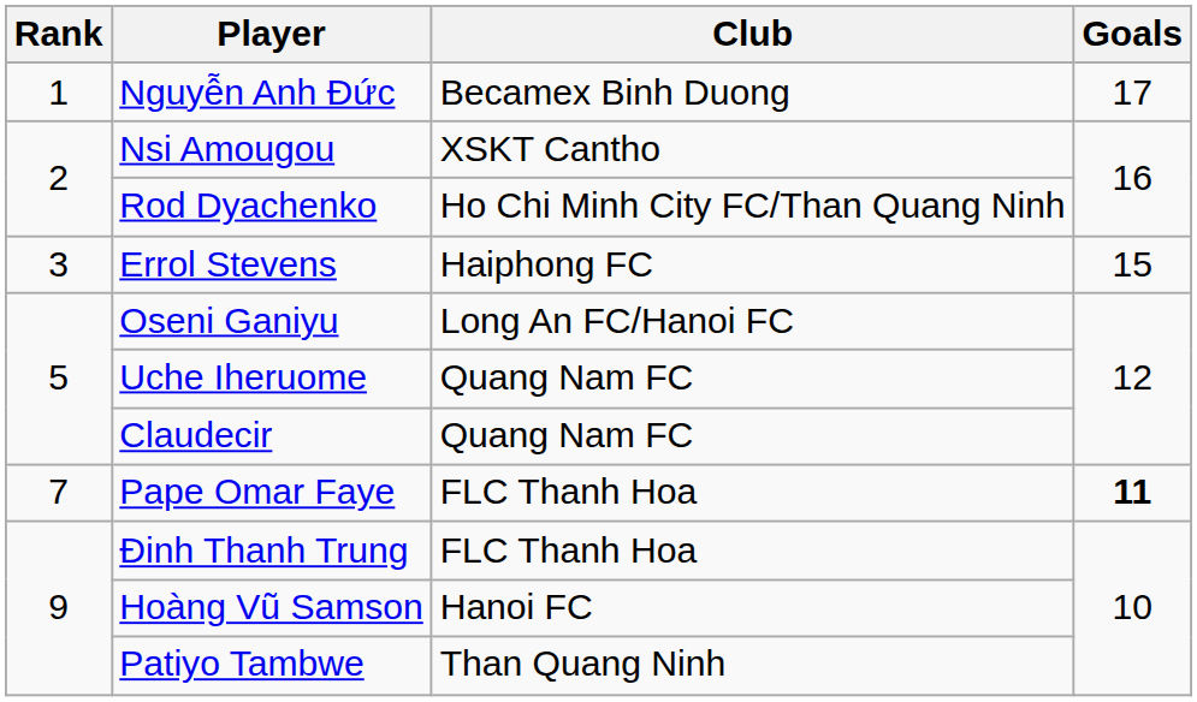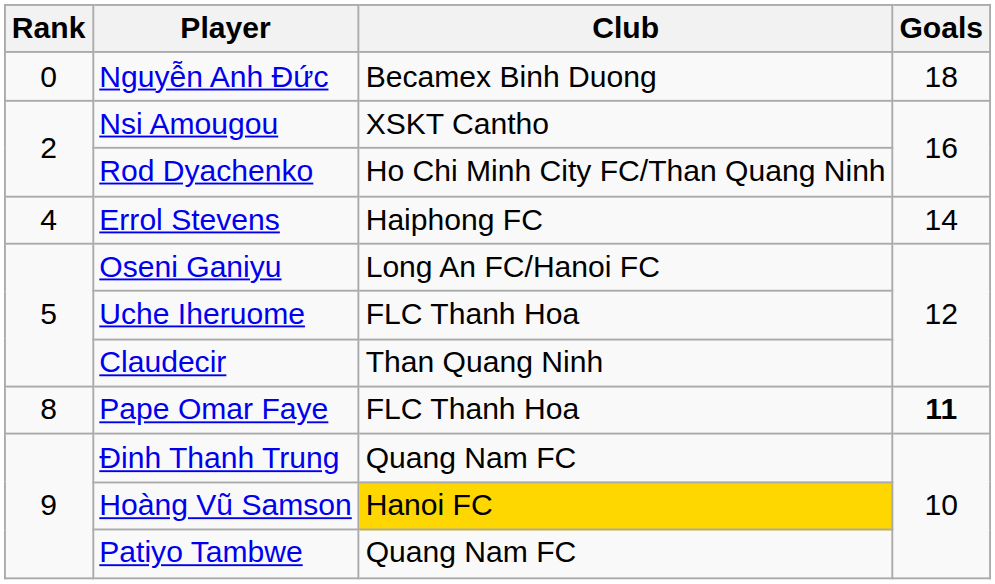Nguyễn Anh Đức | Rank: 1 -> 0
Nguyễn Anh Đức | Goals: 17 -> 18
Errol Stevens | Rank: 3 -> 4
Errol Stevens | Goals: 15 -> 14
Uche Iheruome | Club: Quang Nam FC -> FLC Thanh Hoa
Claudecir | Club: Quang Nam FC -> Than Quang Ninh
Pape Omar Faye | Rank: 7 -> 8
Đinh Thanh Trung | Club: FLC Thanh Hoa -> Quang Nam FC
Hoàng Vũ Samson | Club: no background -> gold background
Patiyo Tambwe | Club: Than Quang Ninh -> Quang Nam FC
